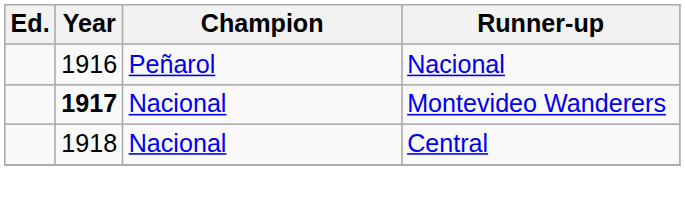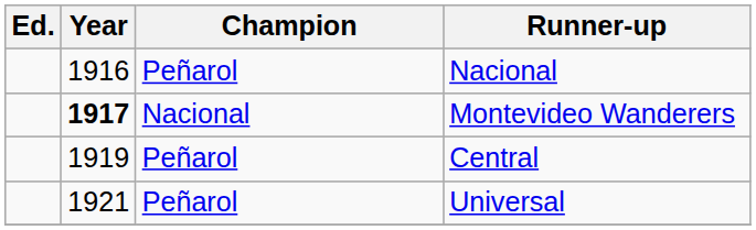Central | Year: 1918 -> 1919
Central | Champion: Nacional -> Peñarol
+ row: 1921 | Peñarol | Universal
